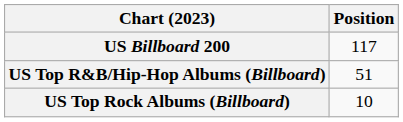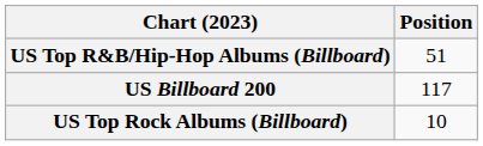rows swapped: US Billboard 200 <-> US Top R&B/Hip-Hop Albums (Billboard)
